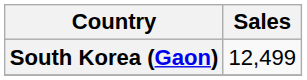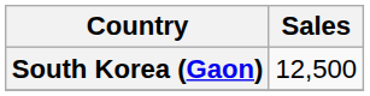South Korea (Gaon) | Sales: 12,499 -> 12,500
